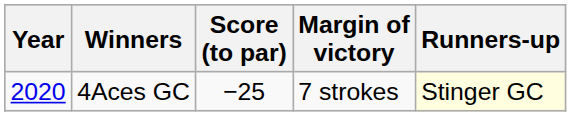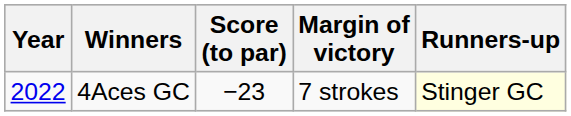4Aces GC | Year: 2020 -> 2022
4Aces GC | Score (to par): −25 -> −23
